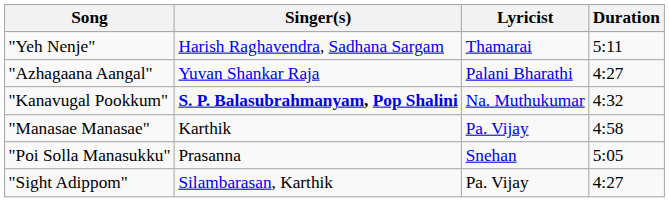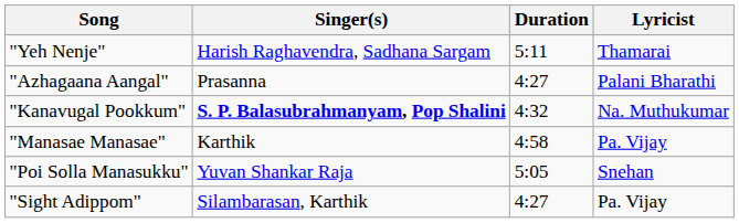columns swapped: Duration <-> Lyricist
"Azhagaana Aangal" | Singer(s): Yuvan Shankar Raja -> Prasanna
"Poi Solla Manasukku" | Singer(s): Prasanna -> Yuvan Shankar Raja
